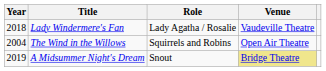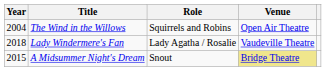rows swapped: The Wind in the Willows <-> Lady Windermere's Fan
A Midsummer Night's Dream | Year: 2019 -> 2015
